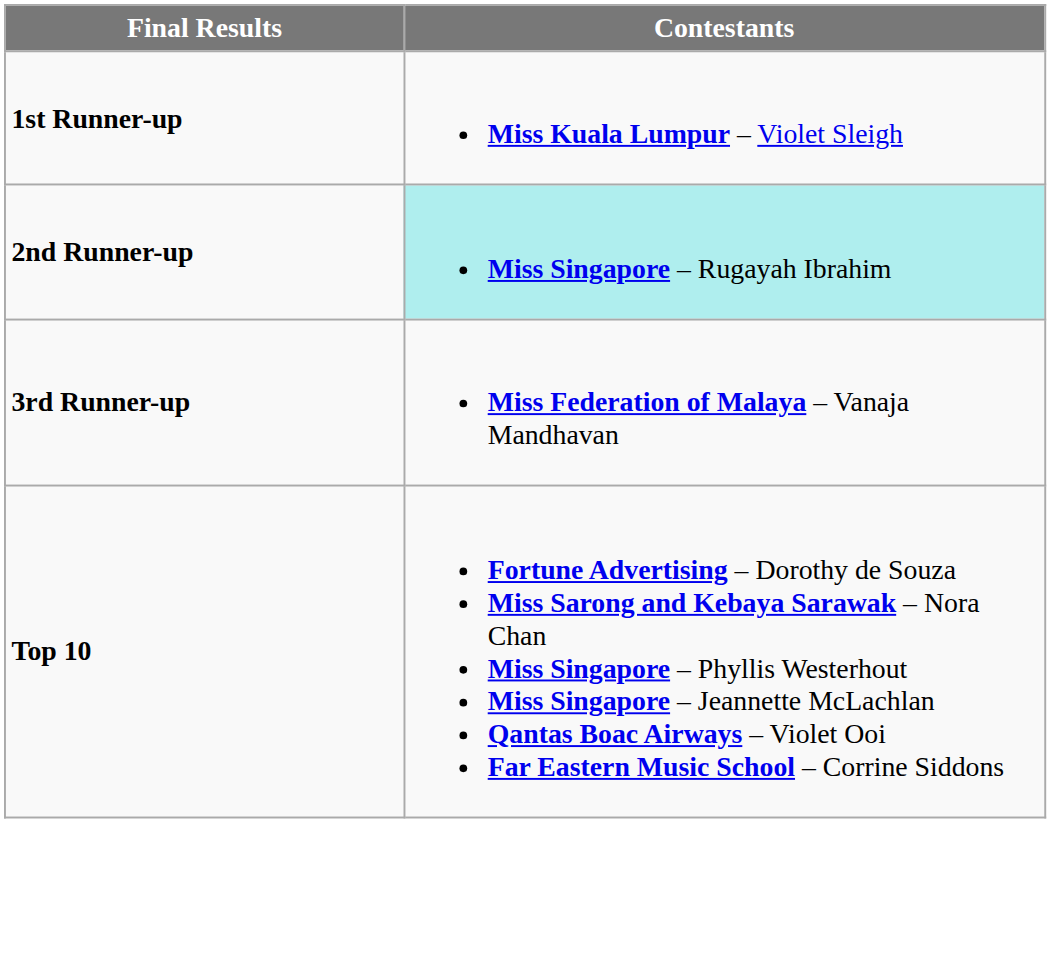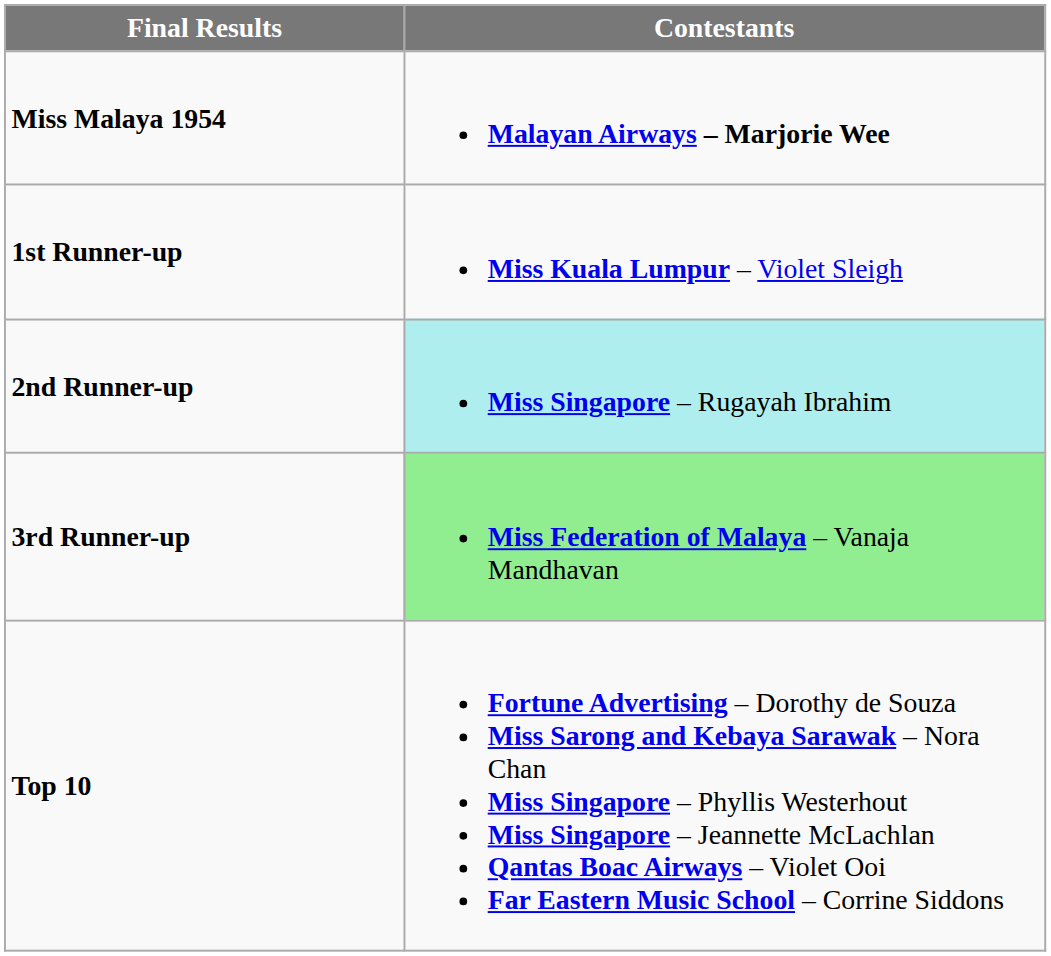+ row: Miss Malaya 1954 | Malayan Airways – Marjorie Wee
3rd Runner-up | Contestants: no background -> lightgreen background
